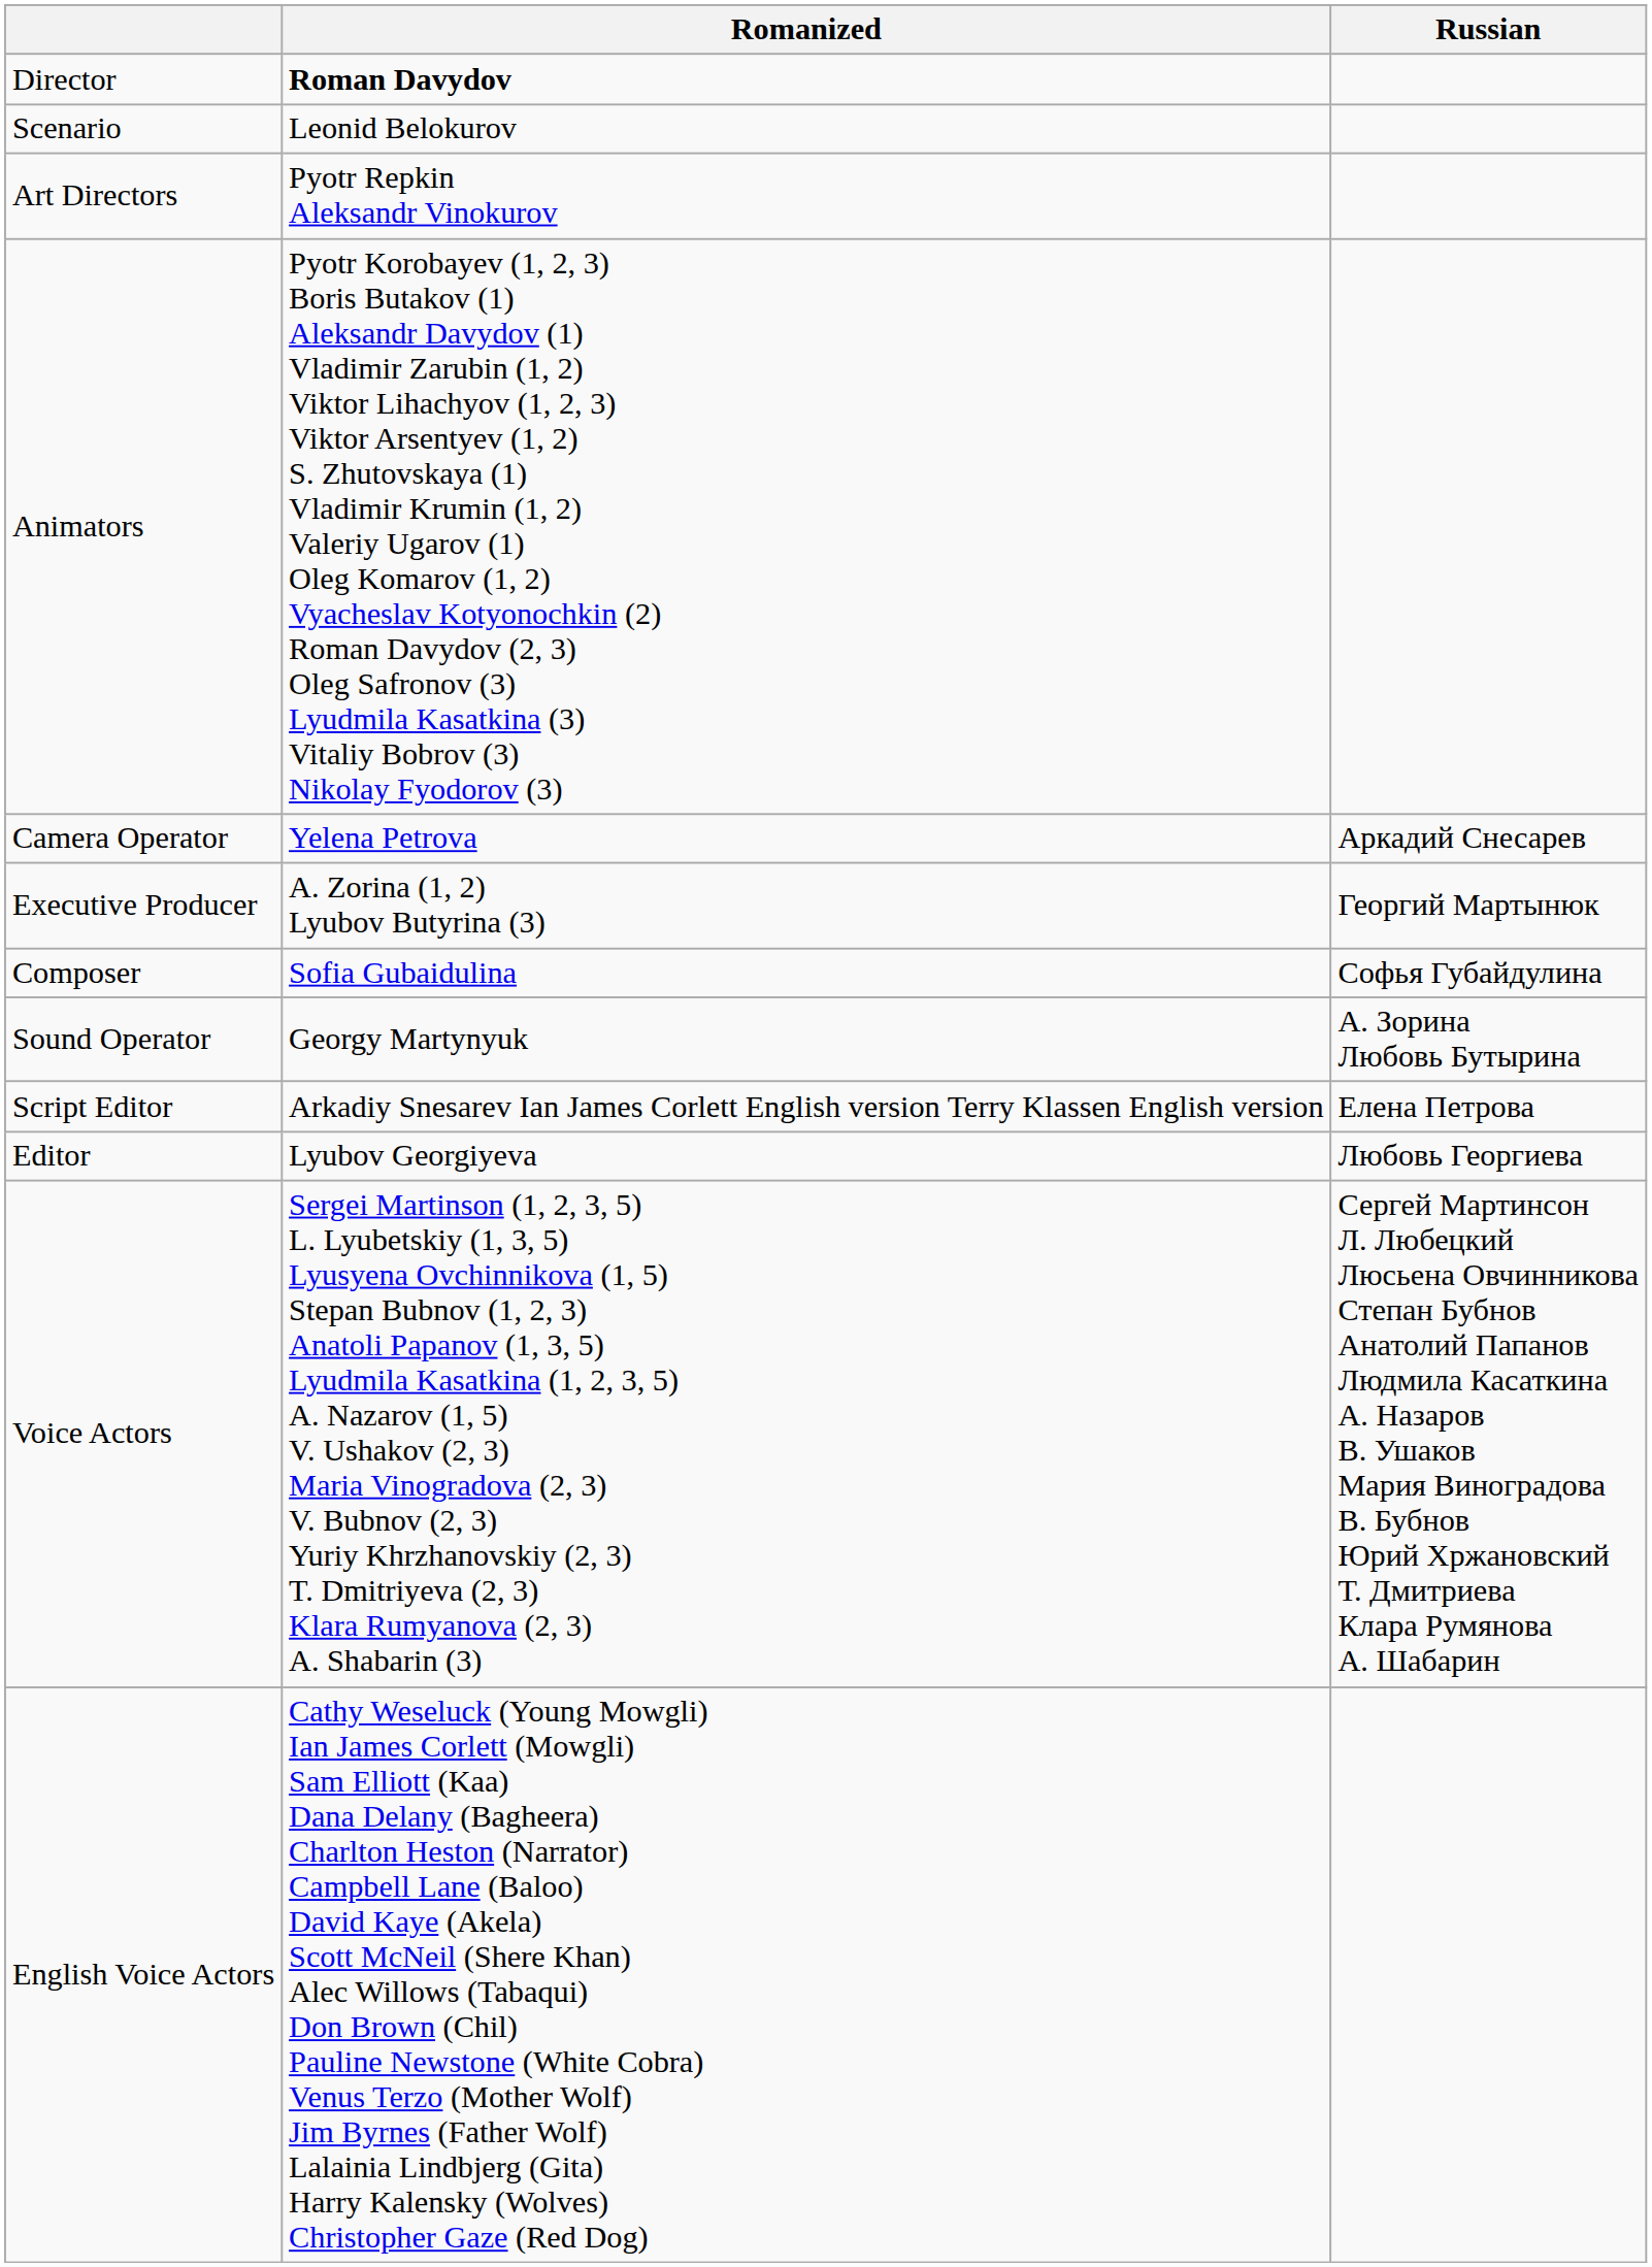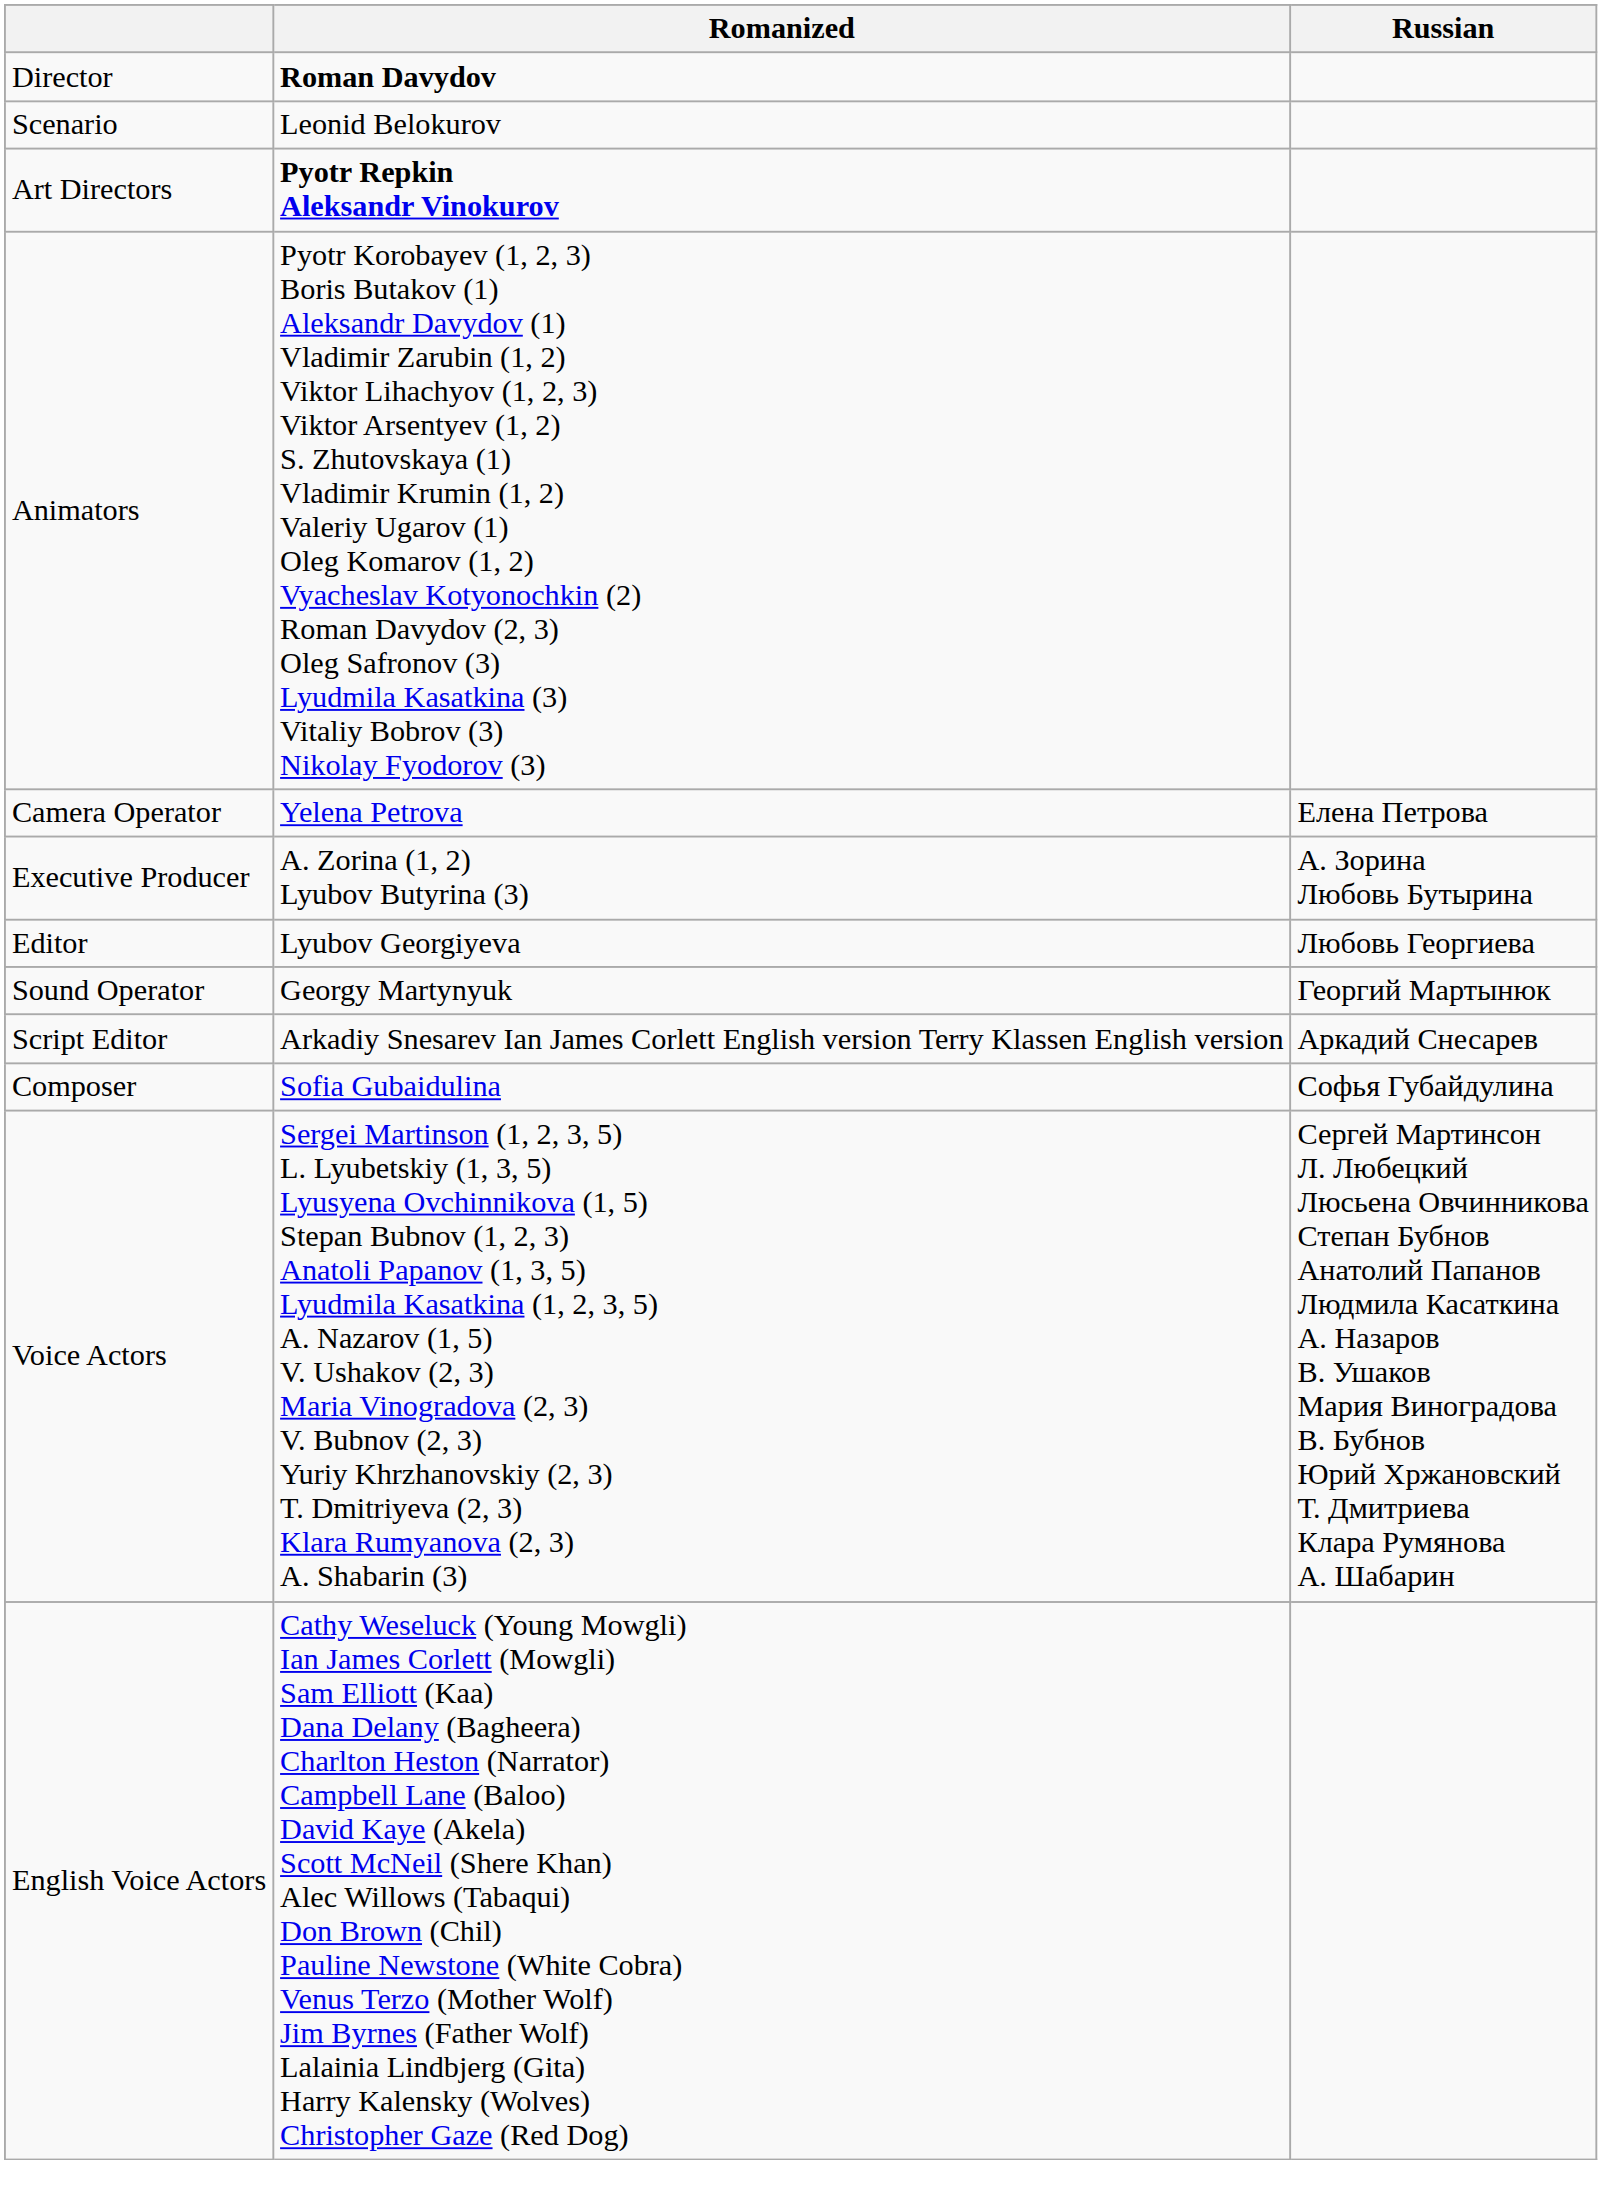Art Directors | Romanized: normal -> bold
Camera Operator | Russian: Аркадий Снесарев -> Елена Петрова
Executive Producer | Russian: Георгий Мартынюк -> А. Зорина Любовь Бутырина
rows swapped: Composer <-> Editor
Sound Operator | Russian: А. Зорина Любовь Бутырина -> Георгий Мартынюк
Script Editor | Russian: Елена Петрова -> Аркадий Снесарев
